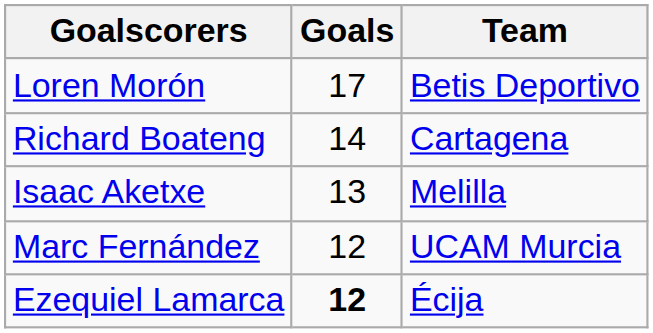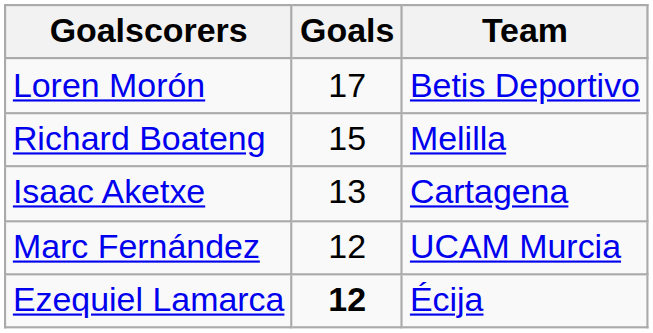Richard Boateng | Goals: 14 -> 15
Richard Boateng | Team: Cartagena -> Melilla
Isaac Aketxe | Team: Melilla -> Cartagena
